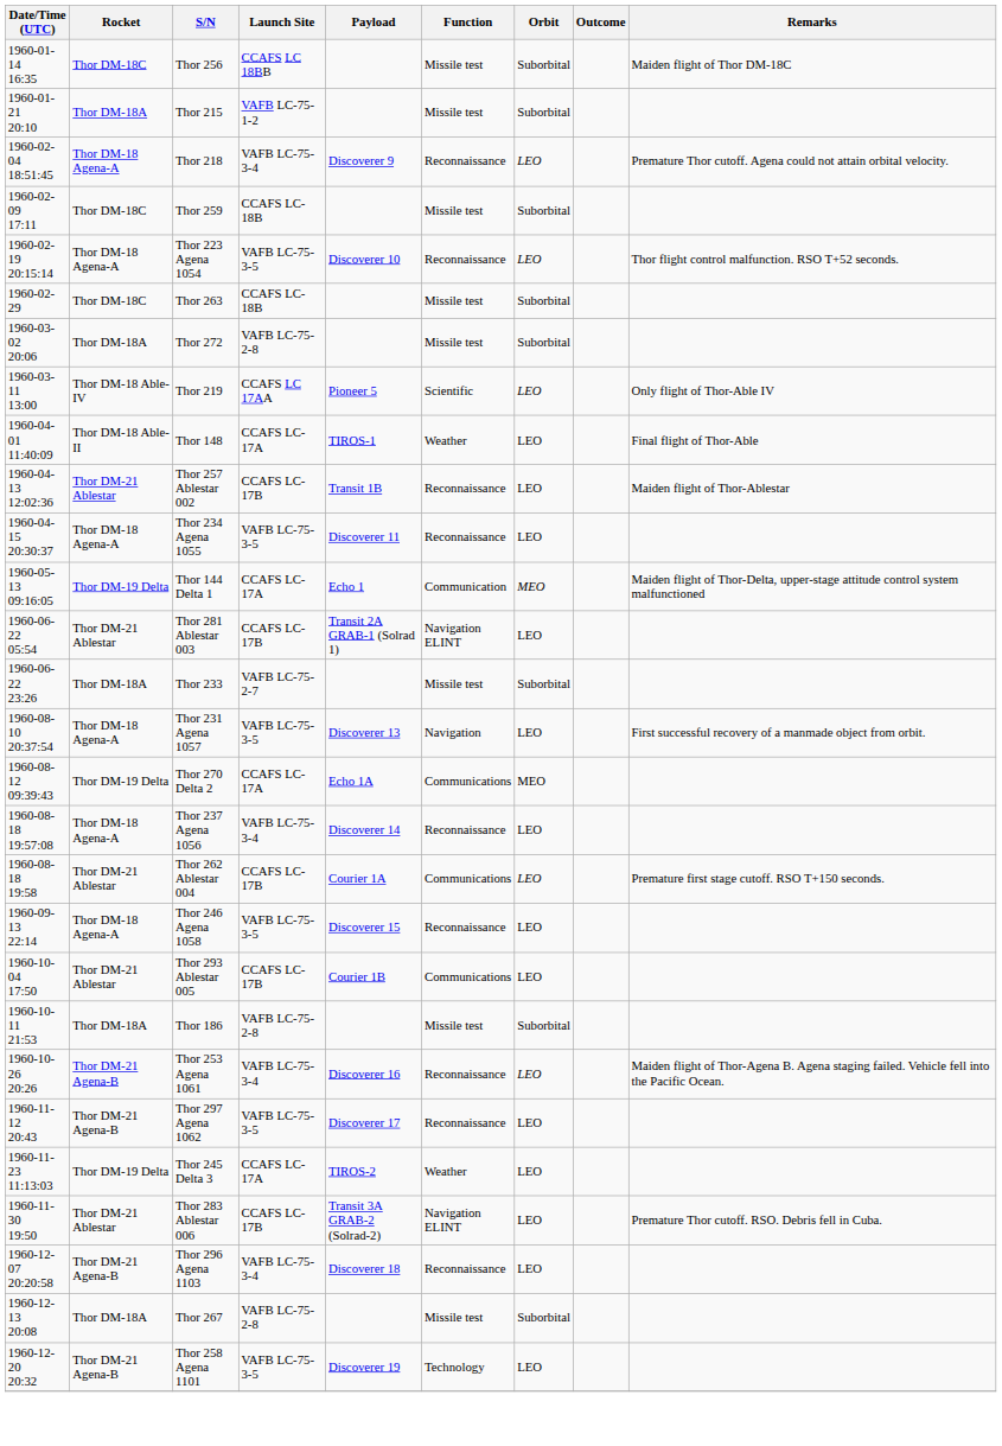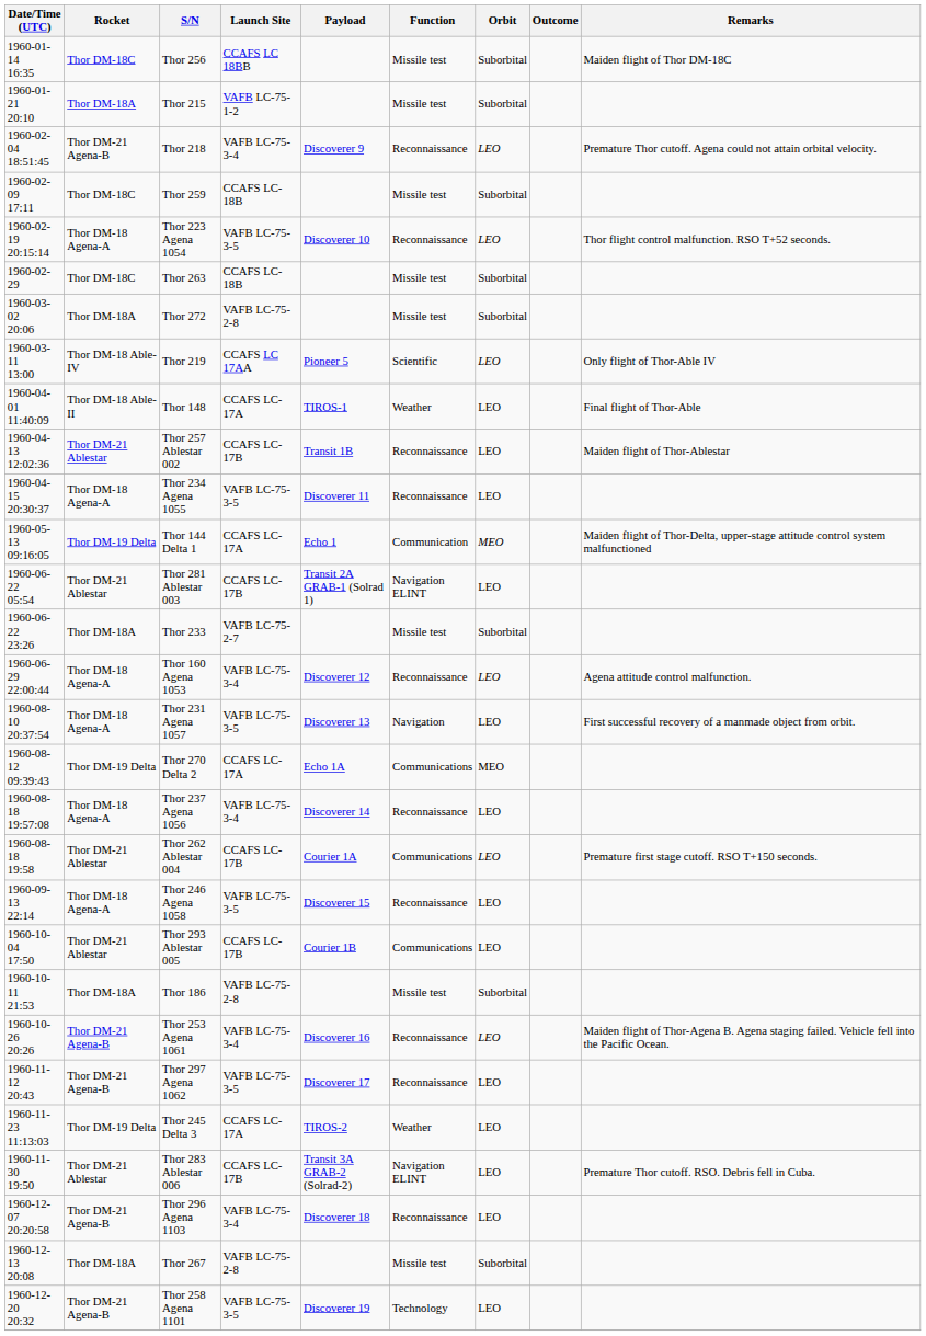Thor 218 | Rocket: Thor DM-18 Agena-A -> Thor DM-21 Agena-B
+ row: 1960-06-29 22:00:44 | Thor DM-18 Agena-A | Thor 160 Agena 1053 | VAFB LC-75-3-4 | Discoverer 12 | Reconnaissance | LEO | Agena attitude control malfunction.
